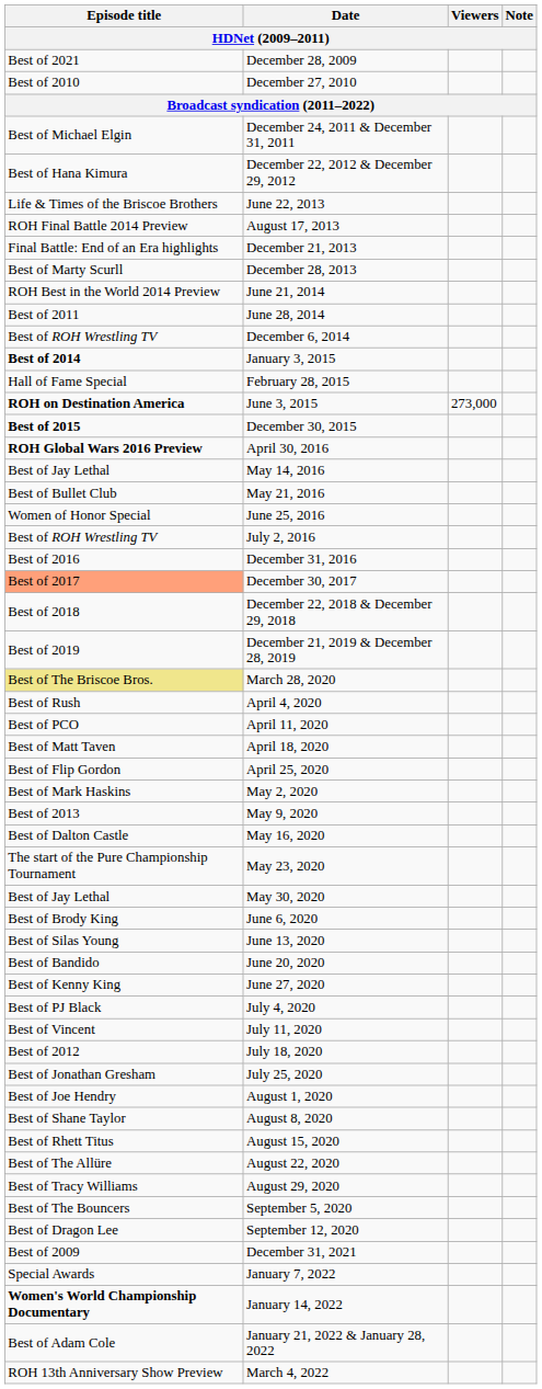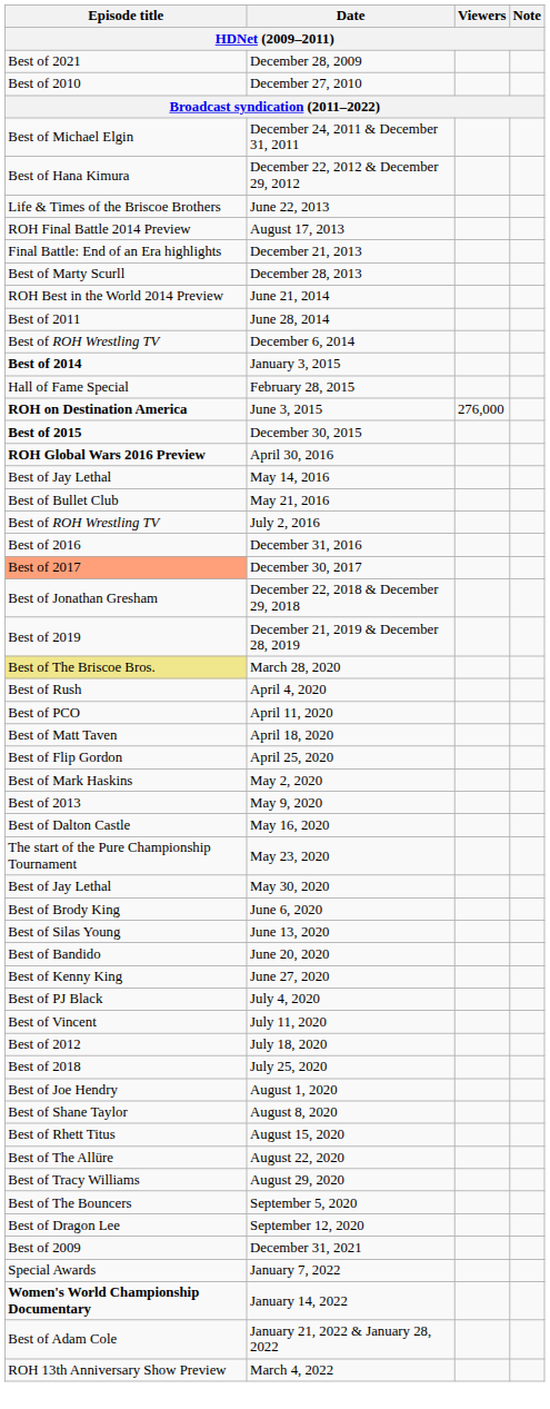June 3, 2015 | Viewers: 273,000 -> 276,000
- row: Women of Honor Special | June 25, 2016
December 22, 2018 & December 29, 2018 | Episode title: Best of 2018 -> Best of Jonathan Gresham
July 25, 2020 | Episode title: Best of Jonathan Gresham -> Best of 2018
